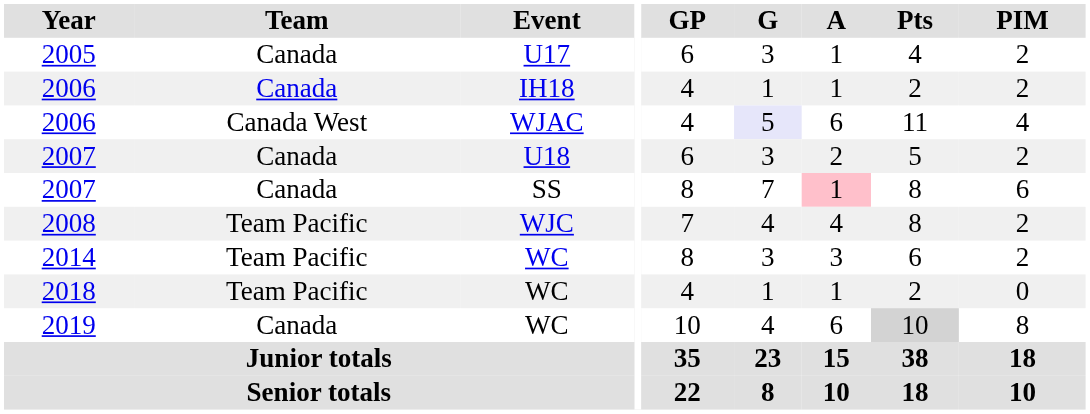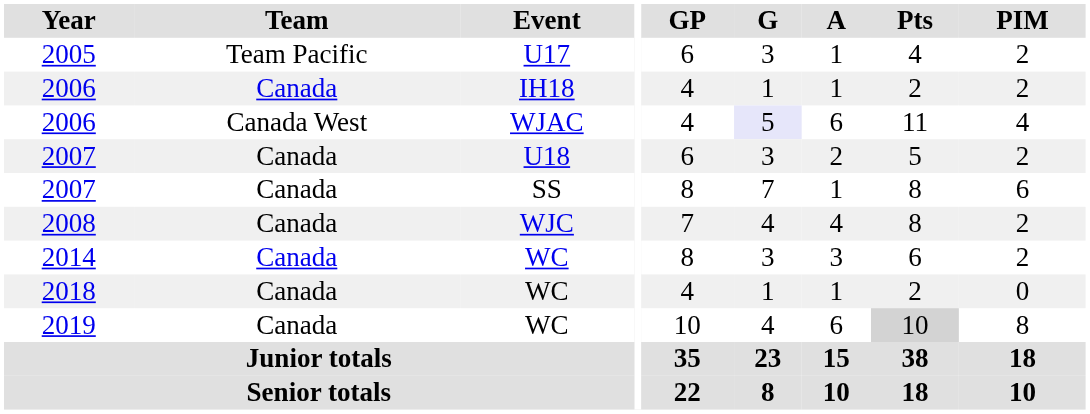2005 | Team: Canada -> Team Pacific
2007 / SS | A: pink background -> no background
2008 | Team: Team Pacific -> Canada
2014 | Team: Team Pacific -> Canada
2018 | Team: Team Pacific -> Canada
